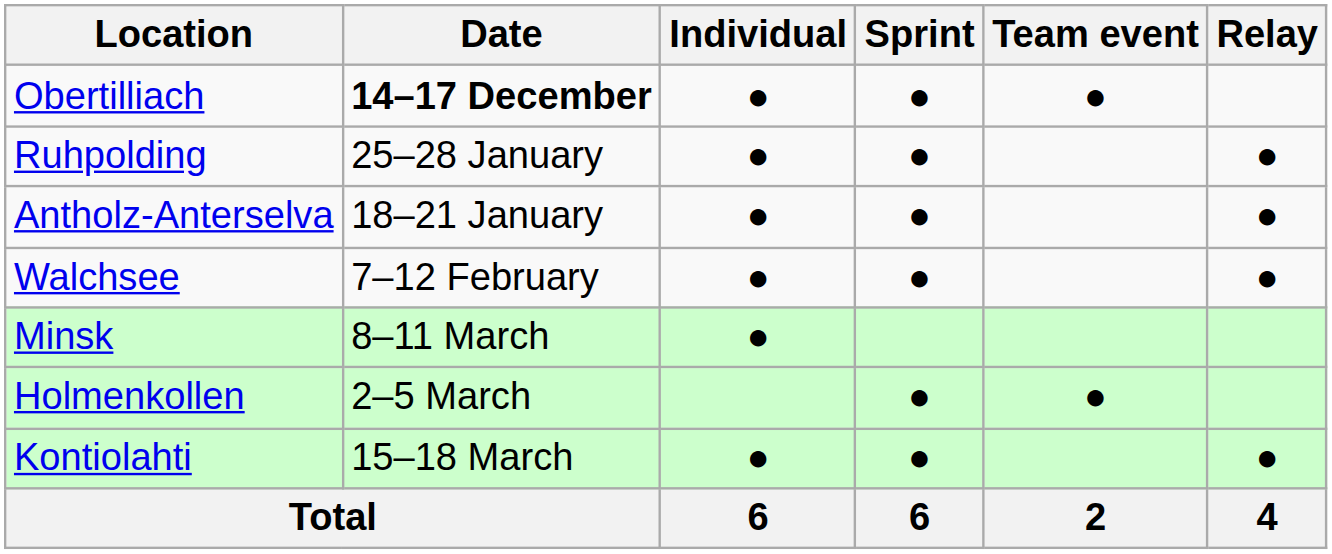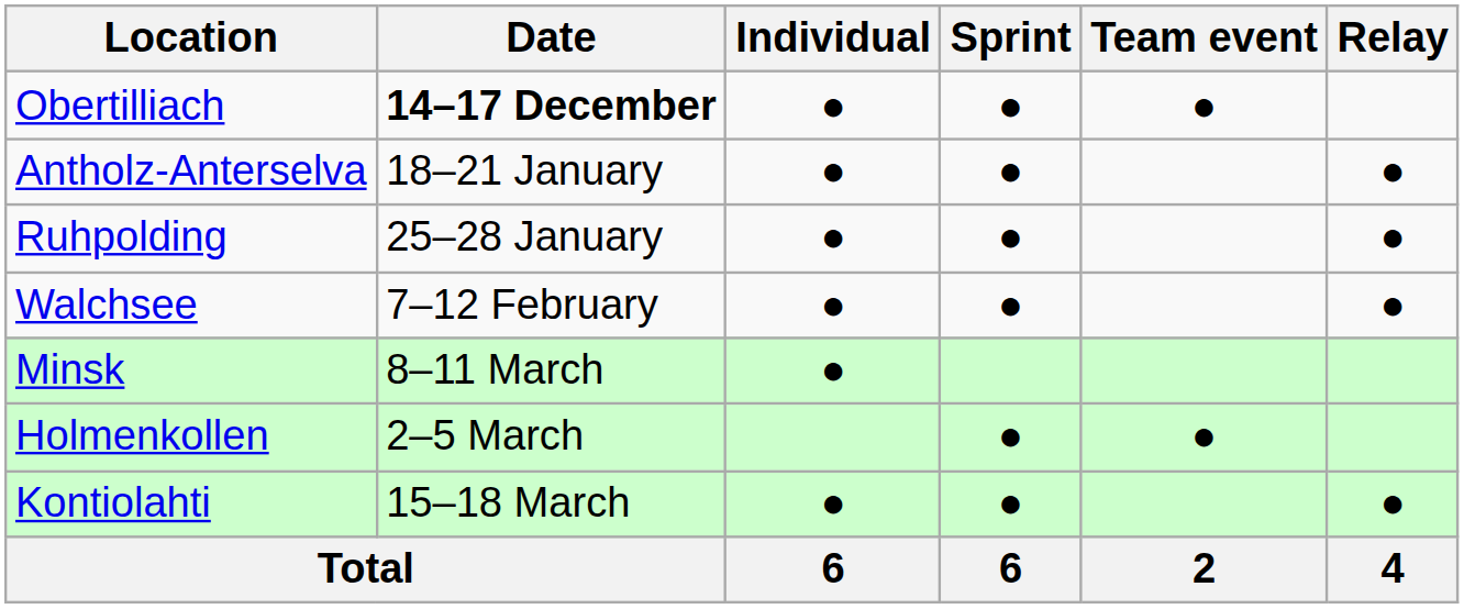rows swapped: Antholz-Anterselva <-> Ruhpolding
